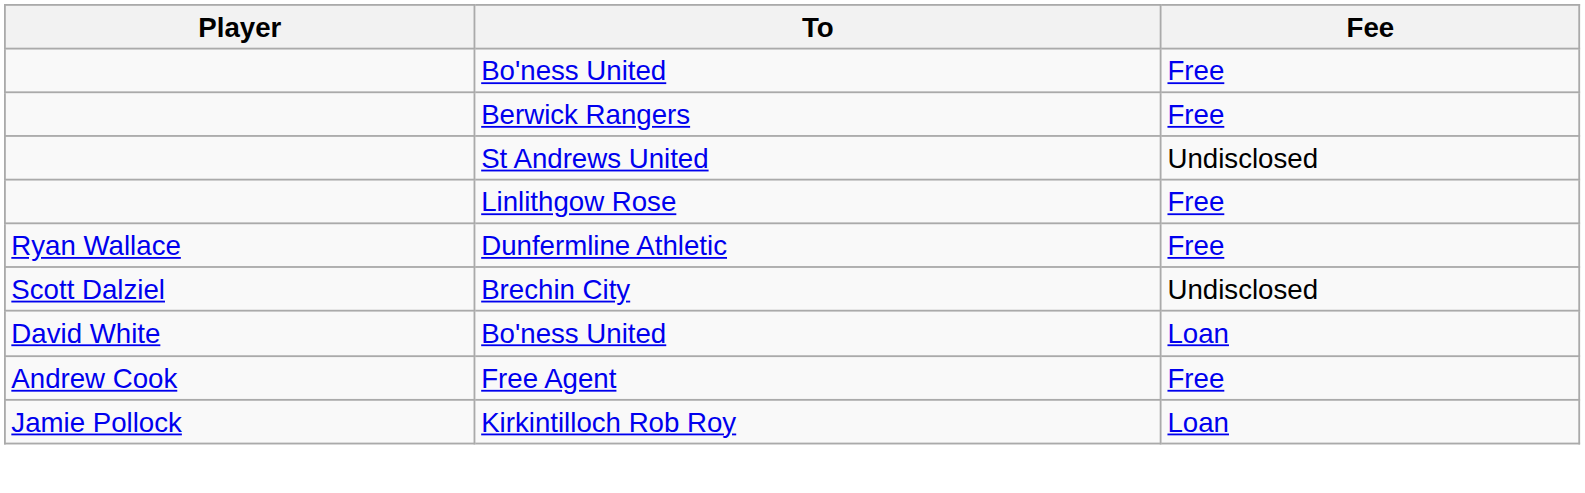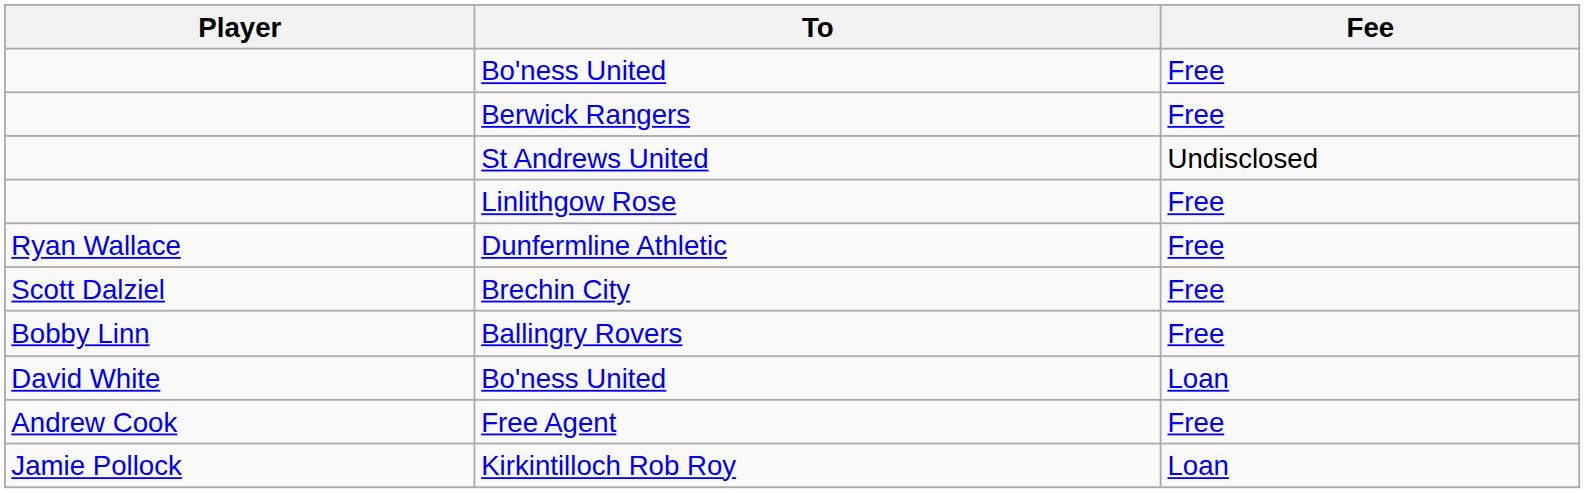Brechin City | Fee: Undisclosed -> Free
+ row: Bobby Linn | Ballingry Rovers | Free
